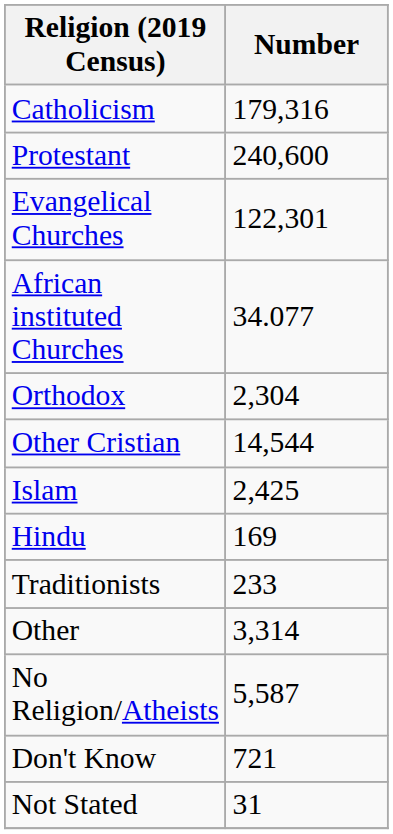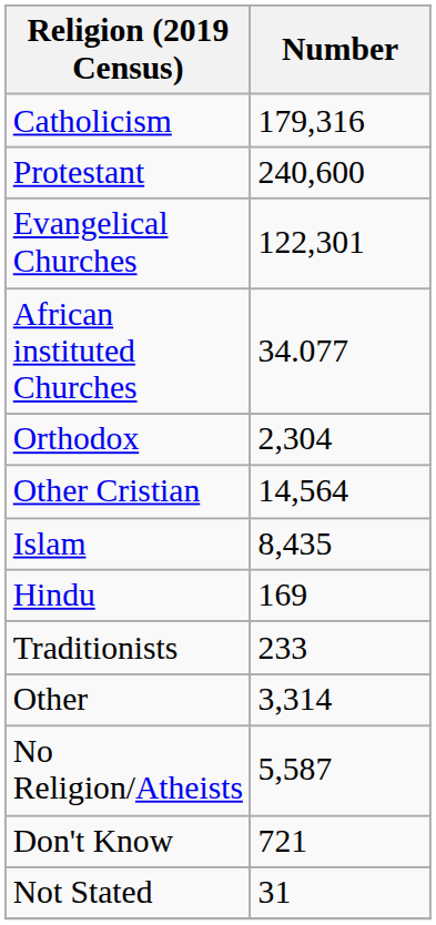Other Cristian | Number: 14,544 -> 14,564
Islam | Number: 2,425 -> 8,435
